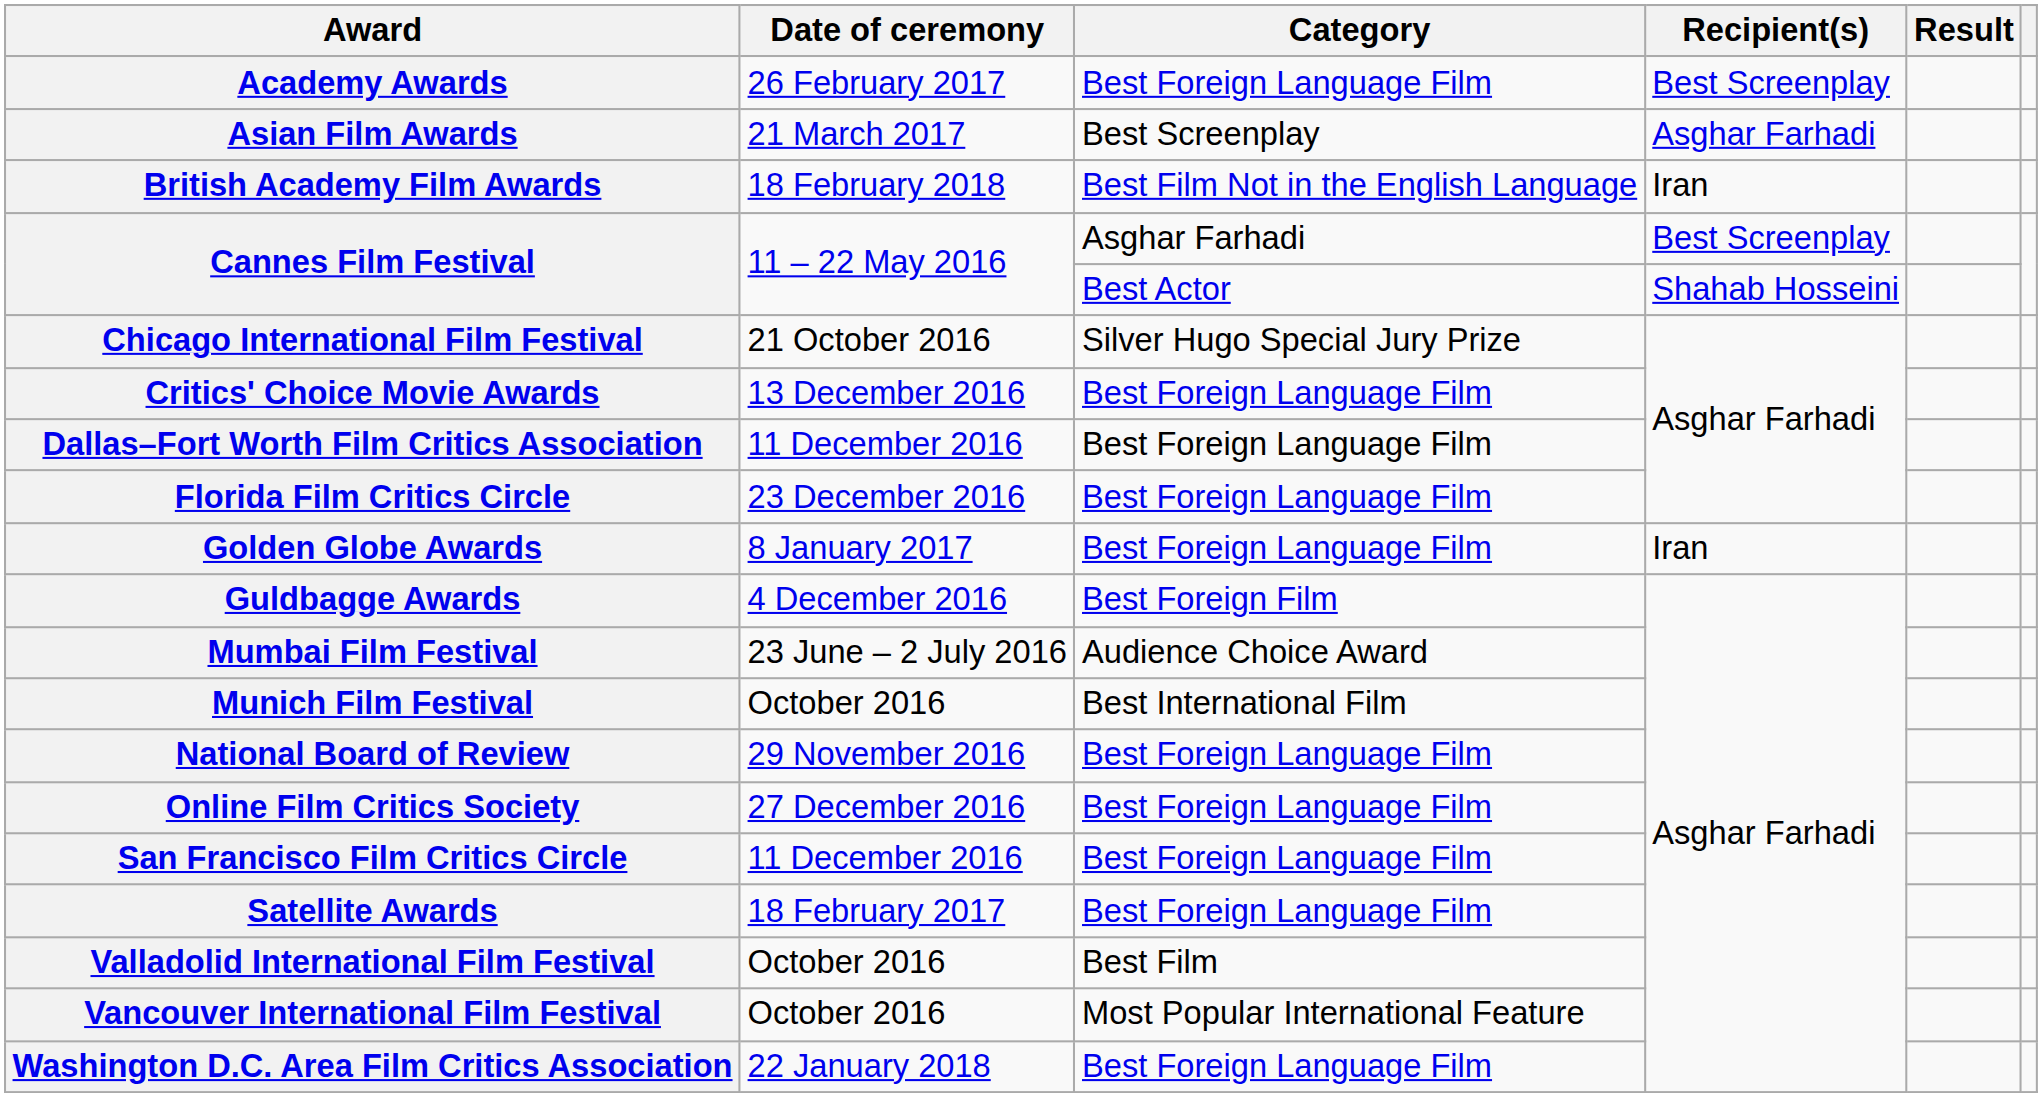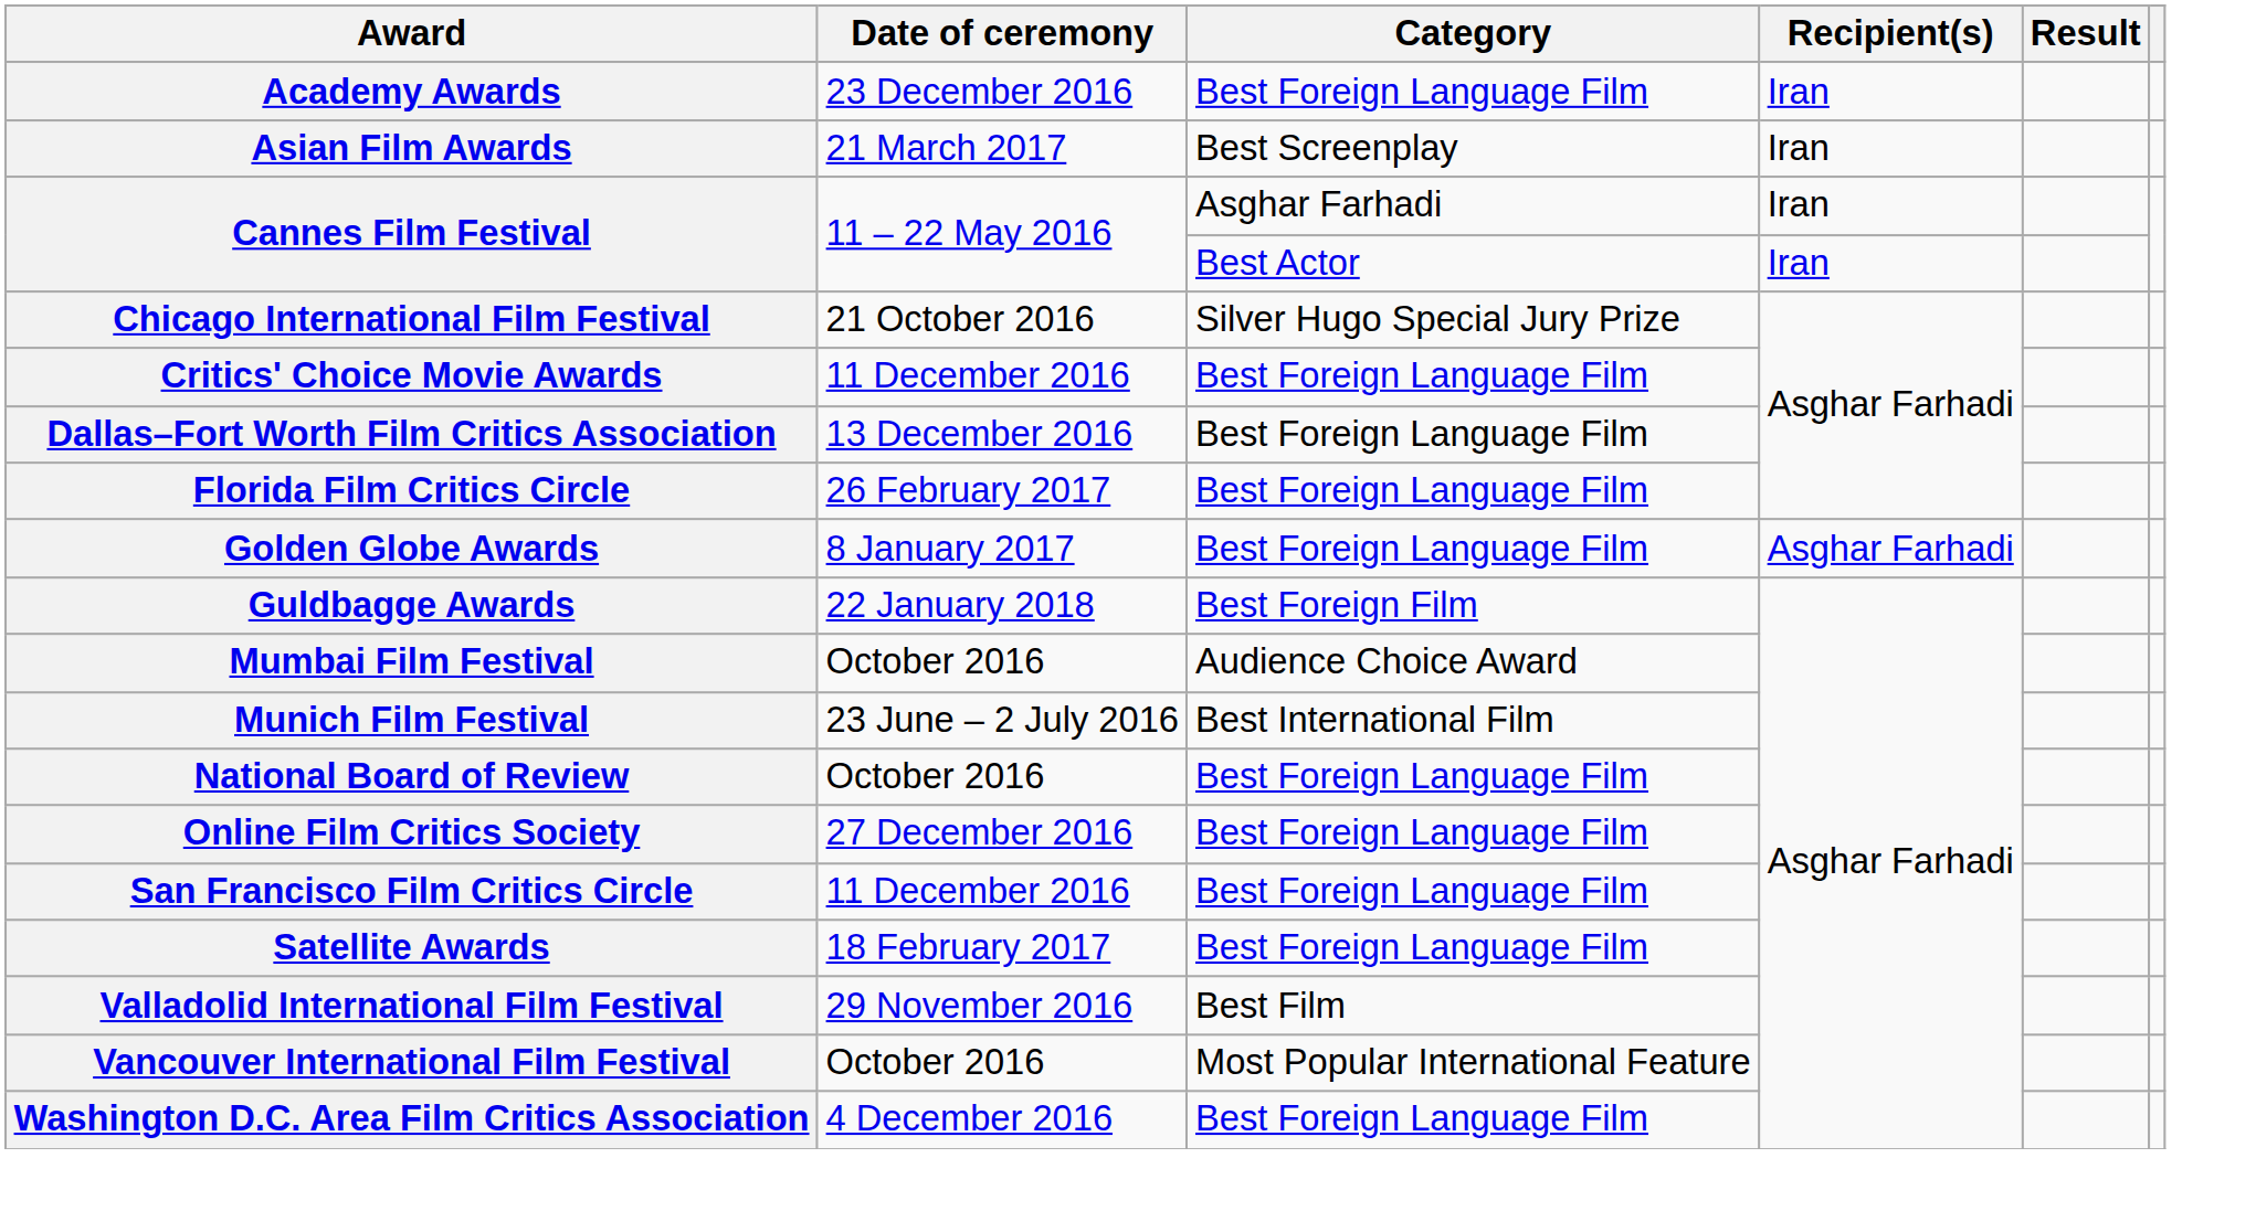Academy Awards | Date of ceremony: 26 February 2017 -> 23 December 2016
Academy Awards | Recipient(s): Best Screenplay -> Iran
Asian Film Awards | Recipient(s): Asghar Farhadi -> Iran
- row: British Academy Film Awards | 18 February 2018 | Best Film Not in the English Language | Iran
Cannes Film Festival / Asghar Farhadi | Recipient(s): Best Screenplay -> Iran
Cannes Film Festival / Best Actor | Recipient(s): Shahab Hosseini -> Iran
Critics' Choice Movie Awards | Date of ceremony: 13 December 2016 -> 11 December 2016
Dallas–Fort Worth Film Critics Association | Date of ceremony: 11 December 2016 -> 13 December 2016
Florida Film Critics Circle | Date of ceremony: 23 December 2016 -> 26 February 2017
Golden Globe Awards | Recipient(s): Iran -> Asghar Farhadi
Guldbagge Awards | Date of ceremony: 4 December 2016 -> 22 January 2018
Mumbai Film Festival | Date of ceremony: 23 June – 2 July 2016 -> October 2016
Munich Film Festival | Date of ceremony: October 2016 -> 23 June – 2 July 2016
National Board of Review | Date of ceremony: 29 November 2016 -> October 2016
Valladolid International Film Festival | Date of ceremony: October 2016 -> 29 November 2016
Washington D.C. Area Film Critics Association | Date of ceremony: 22 January 2018 -> 4 December 2016
